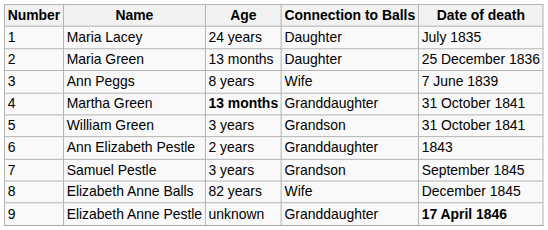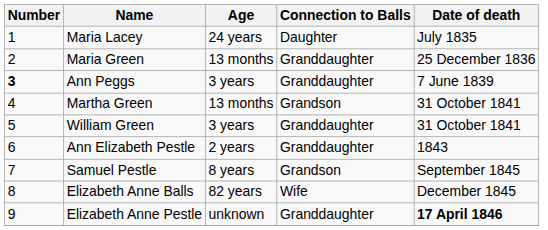Maria Green | Connection to Balls: Daughter -> Granddaughter
Ann Peggs | Number: normal -> bold
Ann Peggs | Age: 8 years -> 3 years
Ann Peggs | Connection to Balls: Wife -> Granddaughter
Martha Green | Age: bold -> normal
Martha Green | Connection to Balls: Granddaughter -> Grandson
William Green | Connection to Balls: Grandson -> Granddaughter
Samuel Pestle | Age: 3 years -> 8 years
